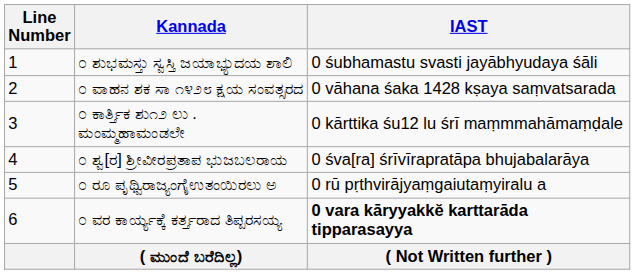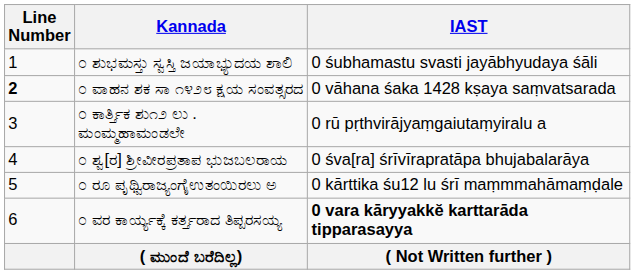೦ ವಾಹನ ಶಕ ಸಾ ೧೪೨೮ ಕ್ಷಯ ಸಂವತ್ಸರದ | Line Number: normal -> bold
೦ ಕಾರ್ತ್ತಿಕ ಶು೧೨ ಲು . ಮಂಮ್ಮಹಾಮಂಡಲೇ | IAST: 0 kārttika śu12 lu śrī maṃmmahāmaṃḍale -> 0 rū pṛthvirājyaṃgaiutaṃyiralu a
೦ ರೂ ಪೃಥ್ವಿರಾಜ್ಯಂಗೈಉತಂಯಿರಲು ಅ | IAST: 0 rū pṛthvirājyaṃgaiutaṃyiralu a -> 0 kārttika śu12 lu śrī maṃmmahāmaṃḍale
